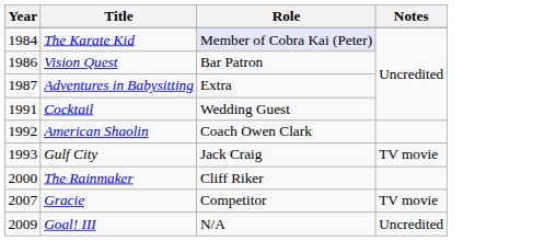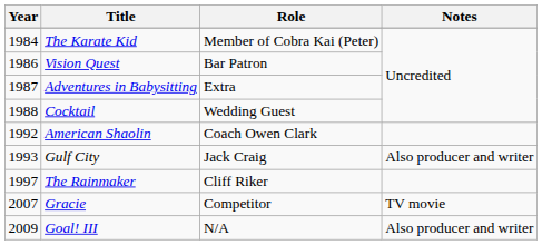The Karate Kid | Role: lavender background -> no background
Cocktail | Year: 1991 -> 1988
Gulf City | Notes: TV movie -> Also producer and writer
The Rainmaker | Year: 2000 -> 1997
Goal! III | Notes: Uncredited -> Also producer and writer
